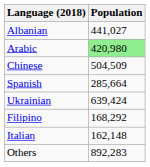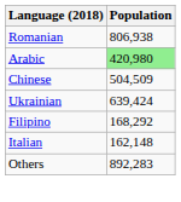+ row: Romanian | 806,938
- row: Albanian | 441,027
- row: Spanish | 285,664
